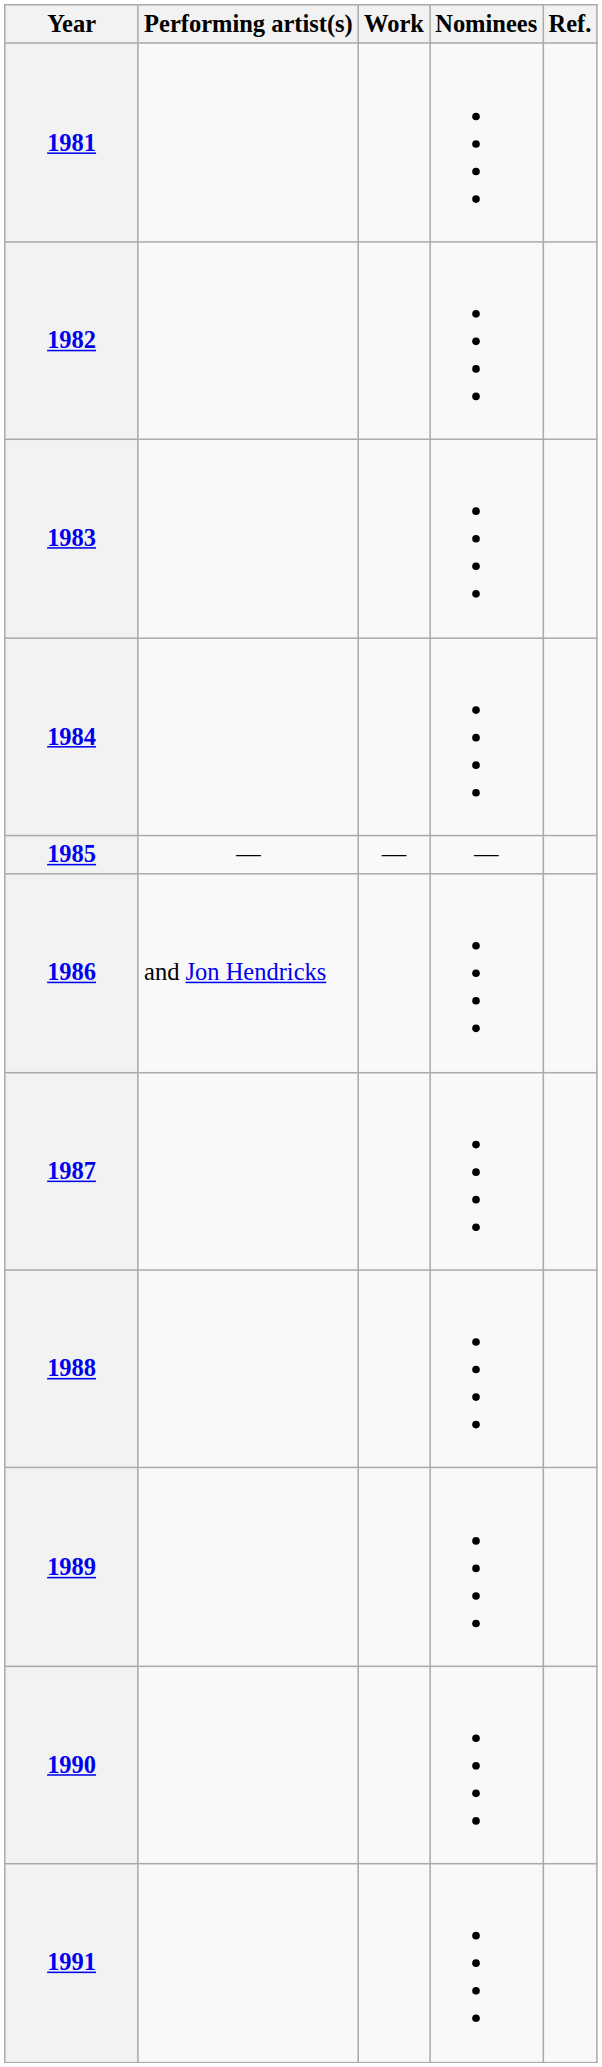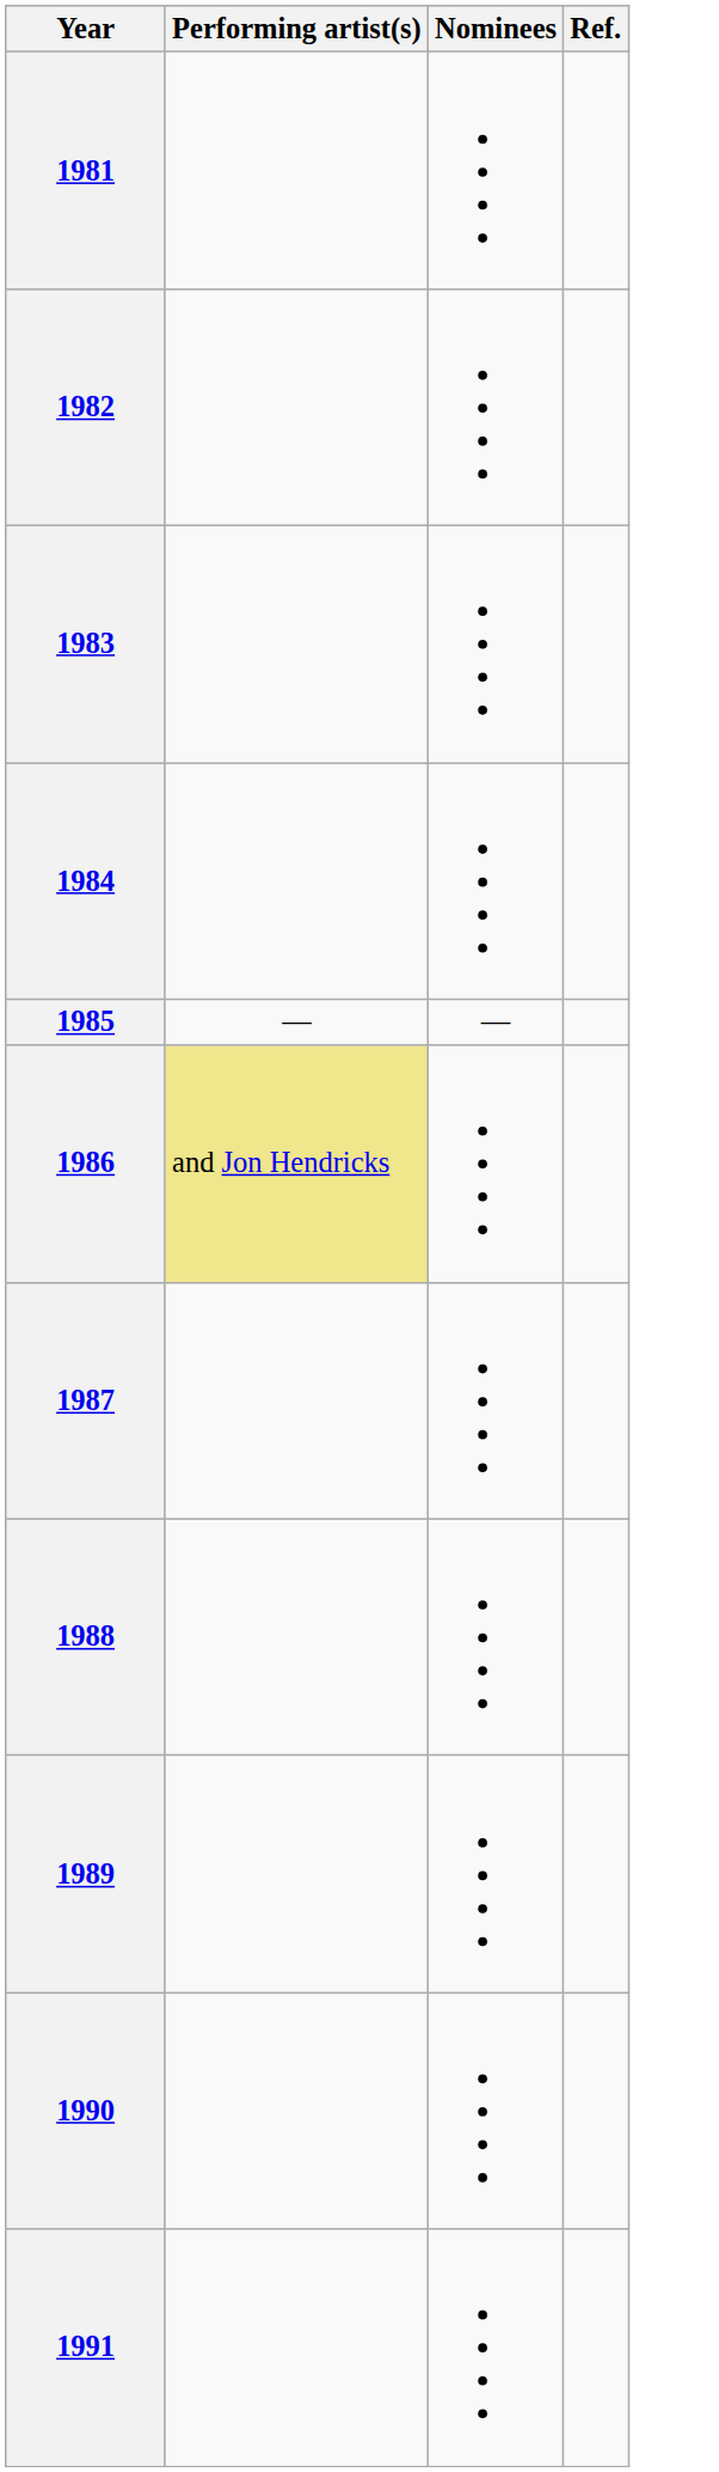- column: Work | —
1986 | Performing artist(s): no background -> khaki background
